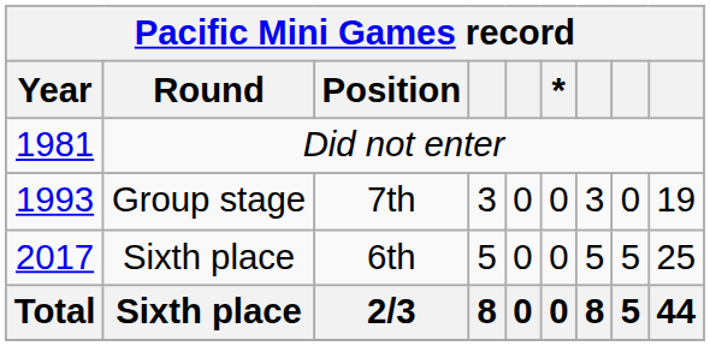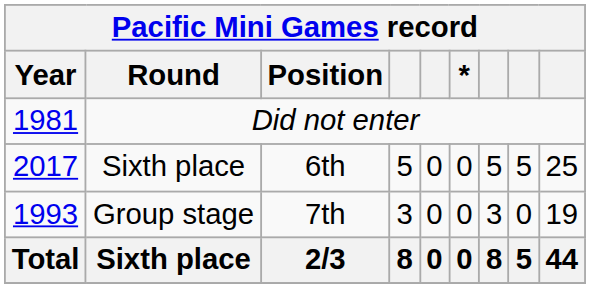rows swapped: Group stage <-> Sixth place / 6th
